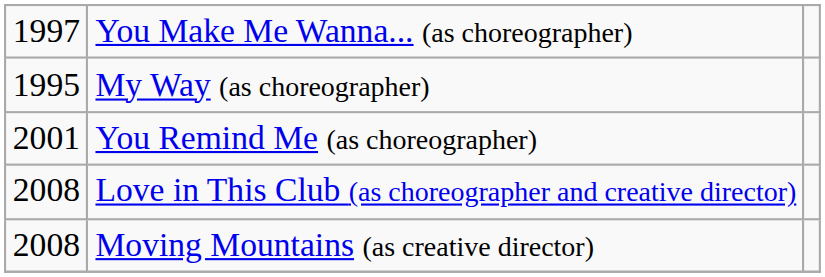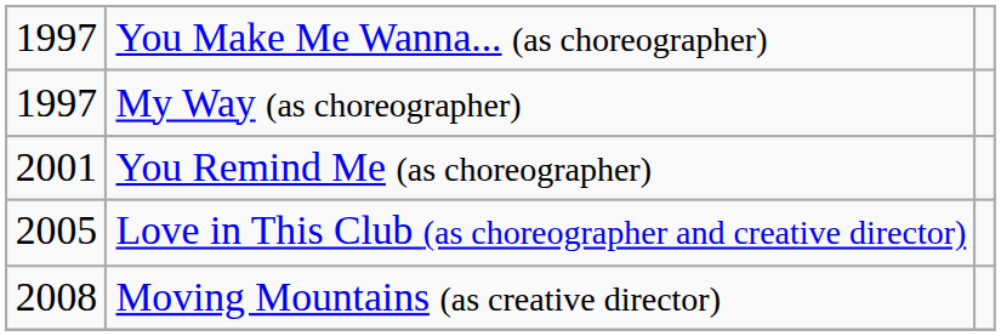My Way (as choreographer) | column 1: 1995 -> 1997
Love in This Club (as choreographer and creative director) | column 1: 2008 -> 2005
